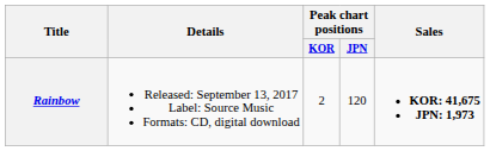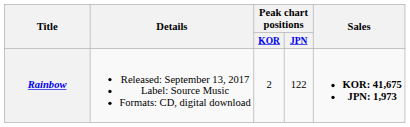Rainbow | Peak chart positions / JPN: 120 -> 122
